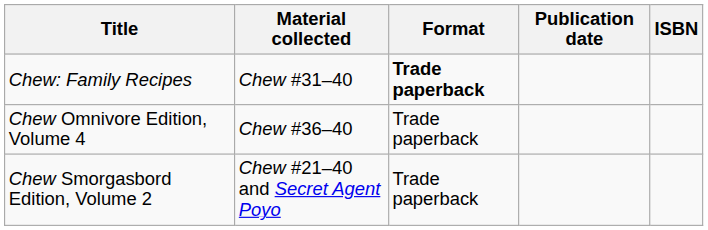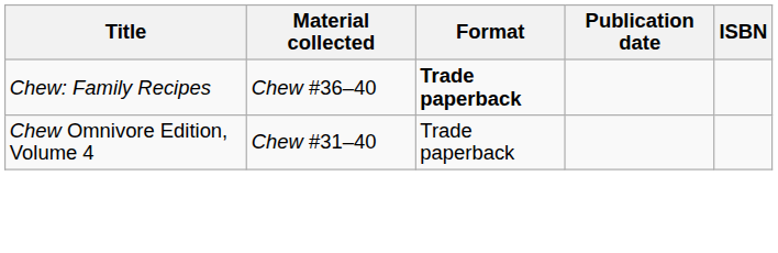Chew: Family Recipes | Material collected: Chew #31–40 -> Chew #36–40
Chew Omnivore Edition, Volume 4 | Material collected: Chew #36–40 -> Chew #31–40
- row: Chew Smorgasbord Edition, Volume 2 | Chew #21–40 and Secret Agent Poyo | Trade paperback
